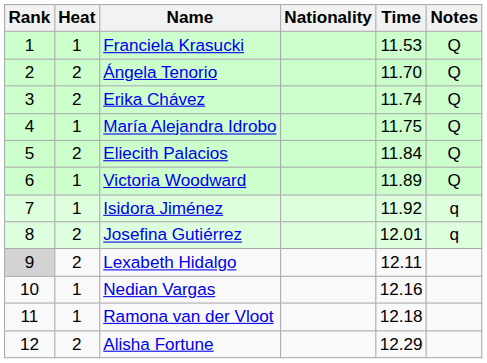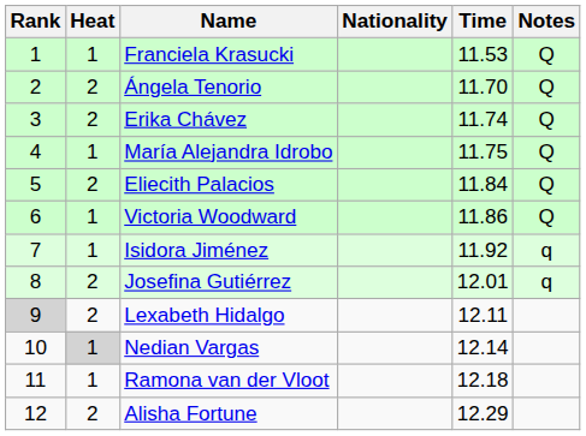Victoria Woodward | Time: 11.89 -> 11.86
Nedian Vargas | Heat: no background -> lightgrey background
Nedian Vargas | Time: 12.16 -> 12.14
